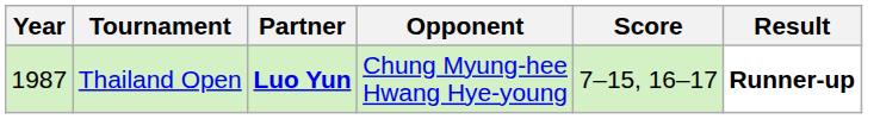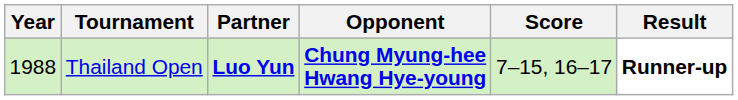Thailand Open | Year: 1987 -> 1988
Thailand Open | Opponent: normal -> bold
